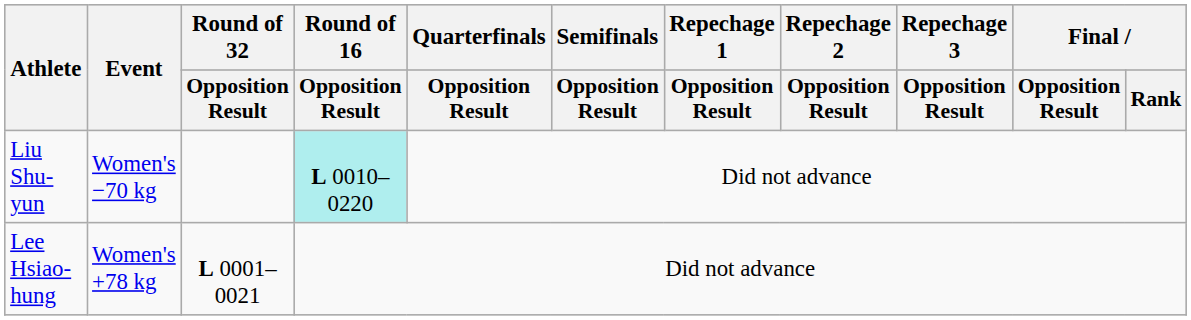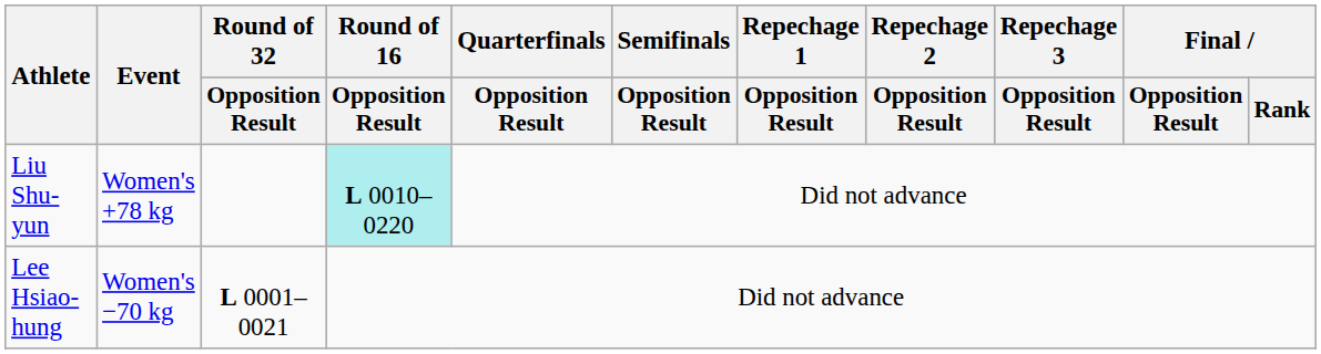Liu Shu-yun | Event: Women's −70 kg -> Women's +78 kg
Lee Hsiao-hung | Event: Women's +78 kg -> Women's −70 kg
